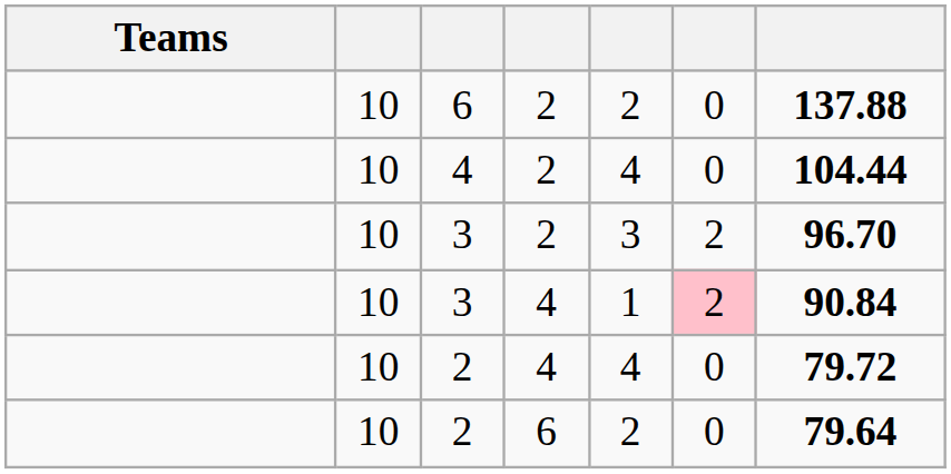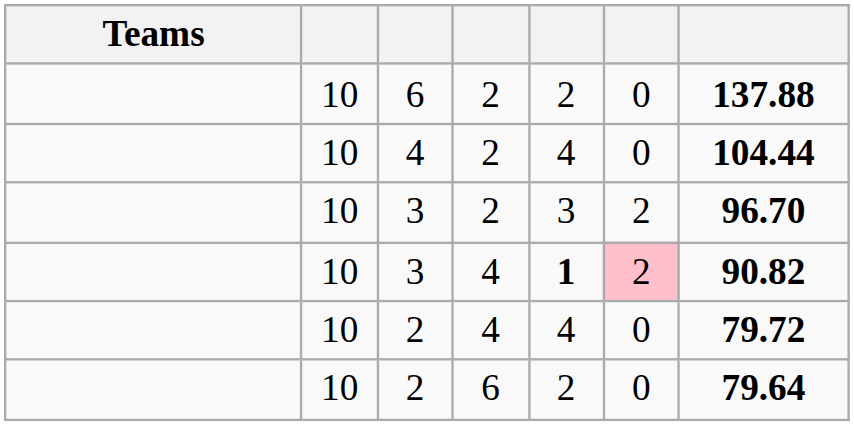3 / 4 | column 5: normal -> bold
3 / 4 | column 7: 90.84 -> 90.82
